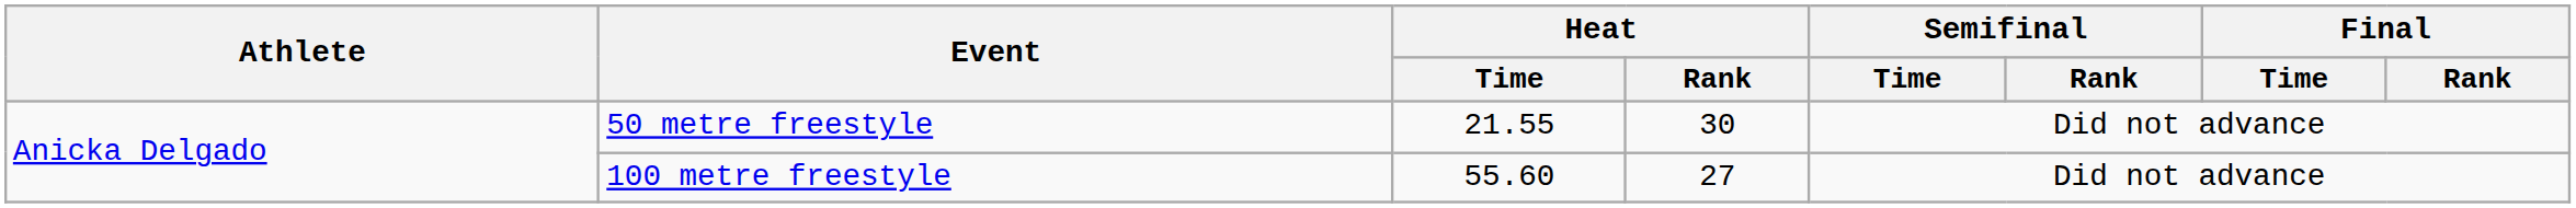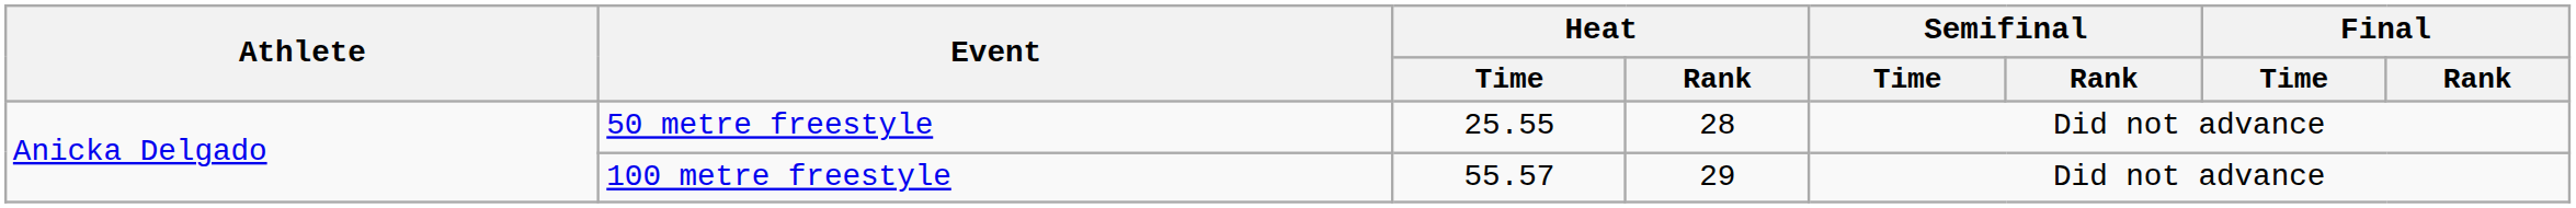50 metre freestyle | Heat / Time: 21.55 -> 25.55
50 metre freestyle | Heat / Rank: 30 -> 28
100 metre freestyle | Heat / Time: 55.60 -> 55.57
100 metre freestyle | Heat / Rank: 27 -> 29
